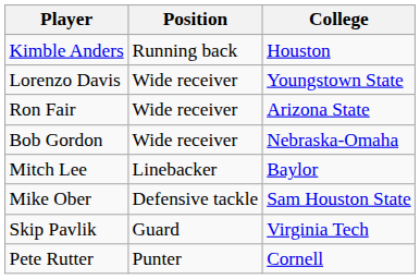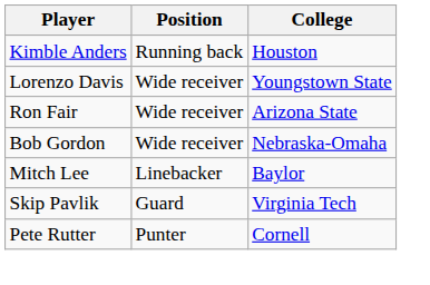- row: Mike Ober | Defensive tackle | Sam Houston State
